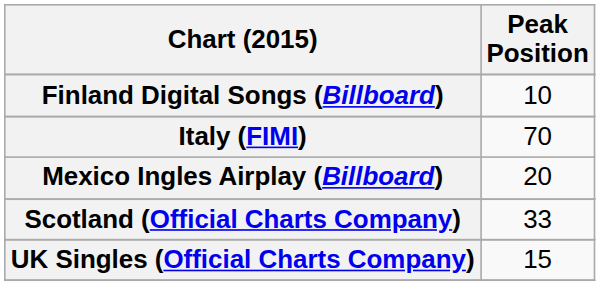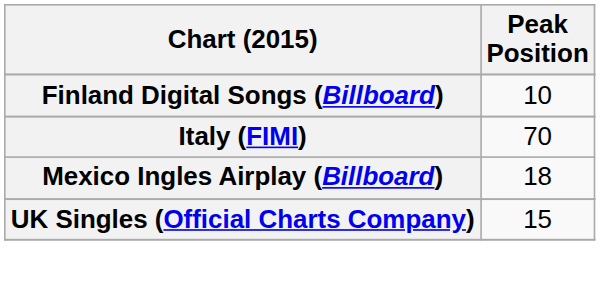Mexico Ingles Airplay (Billboard) | Peak Position: 20 -> 18
- row: Scotland (Official Charts Company) | 33
